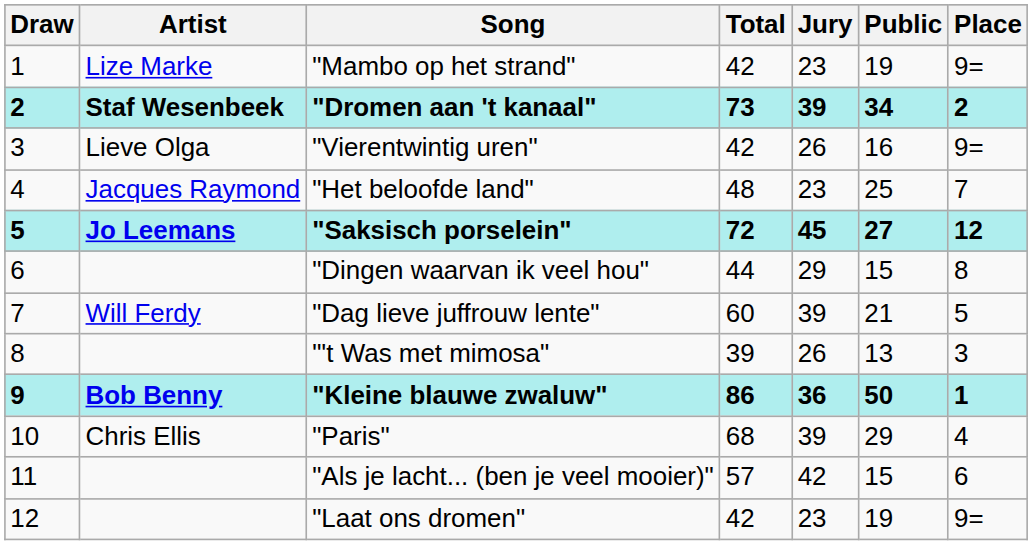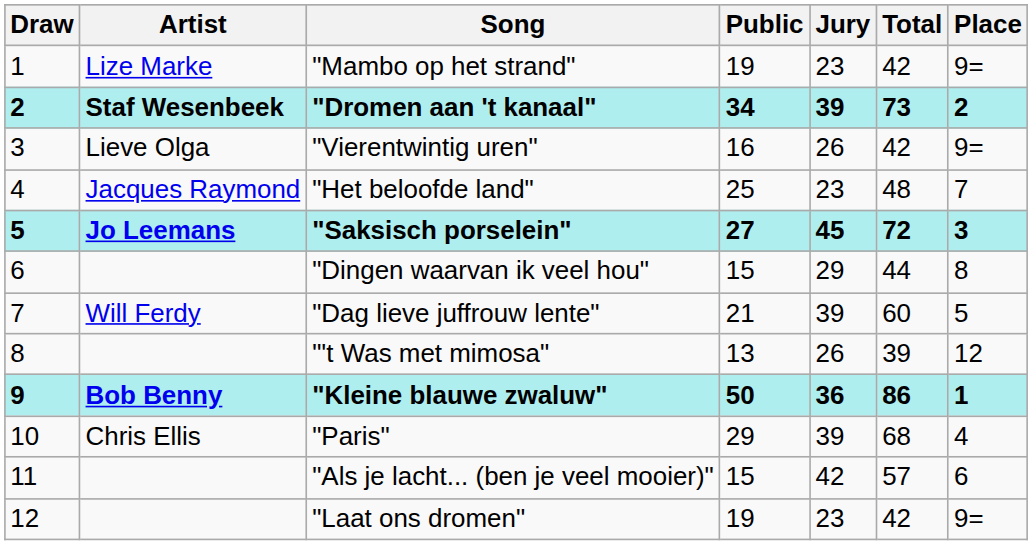columns swapped: Public <-> Total
"Saksisch porselein" | Place: 12 -> 3
"'t Was met mimosa" | Place: 3 -> 12
